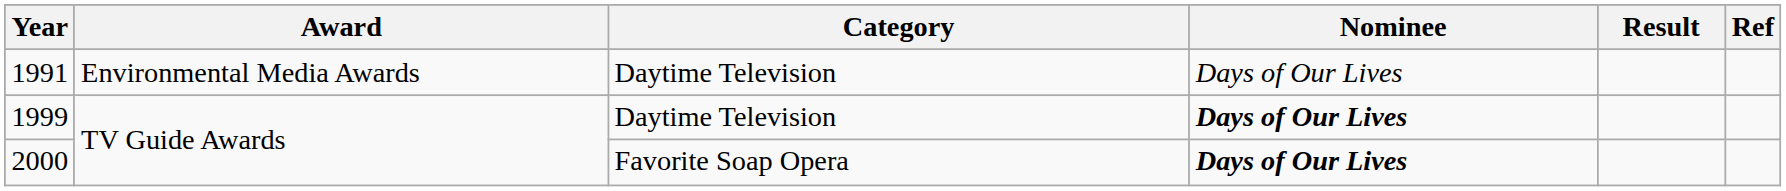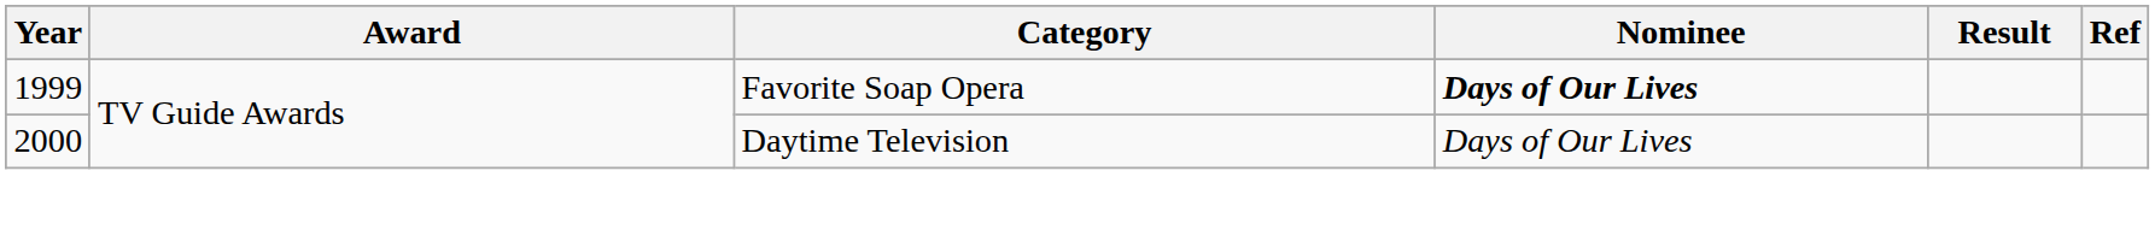- row: 1991 | Environmental Media Awards | Daytime Television | Days of Our Lives
1999 | Category: Daytime Television -> Favorite Soap Opera
2000 | Category: Favorite Soap Opera -> Daytime Television
2000 | Nominee: bold -> normal
